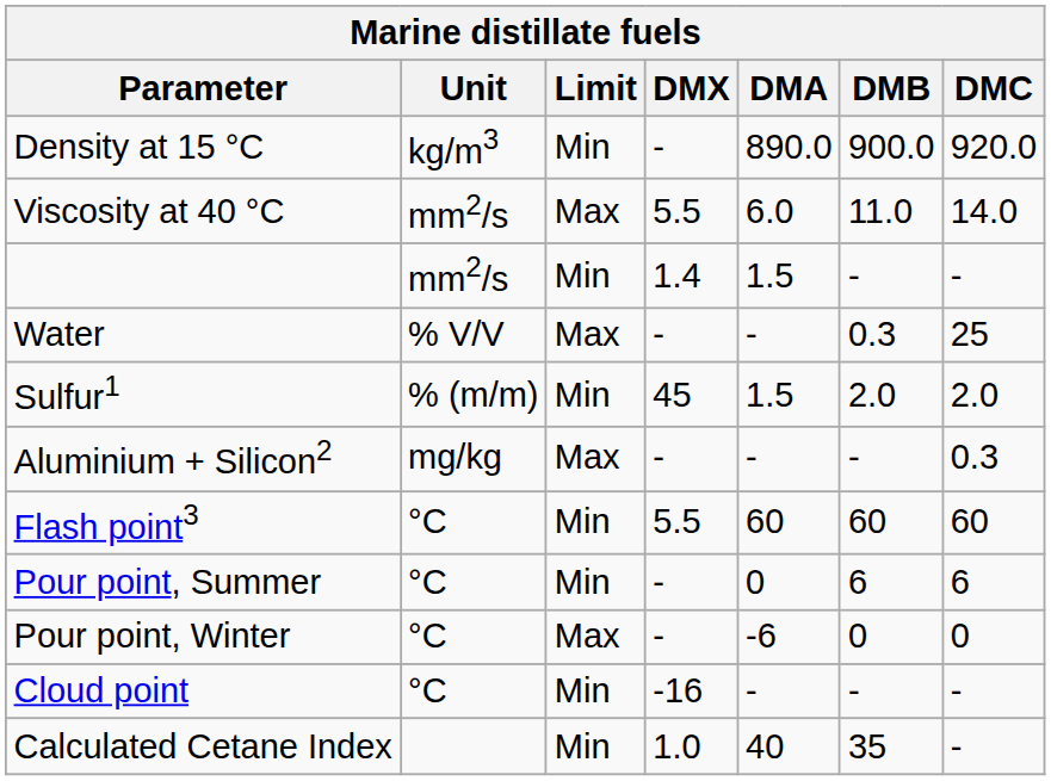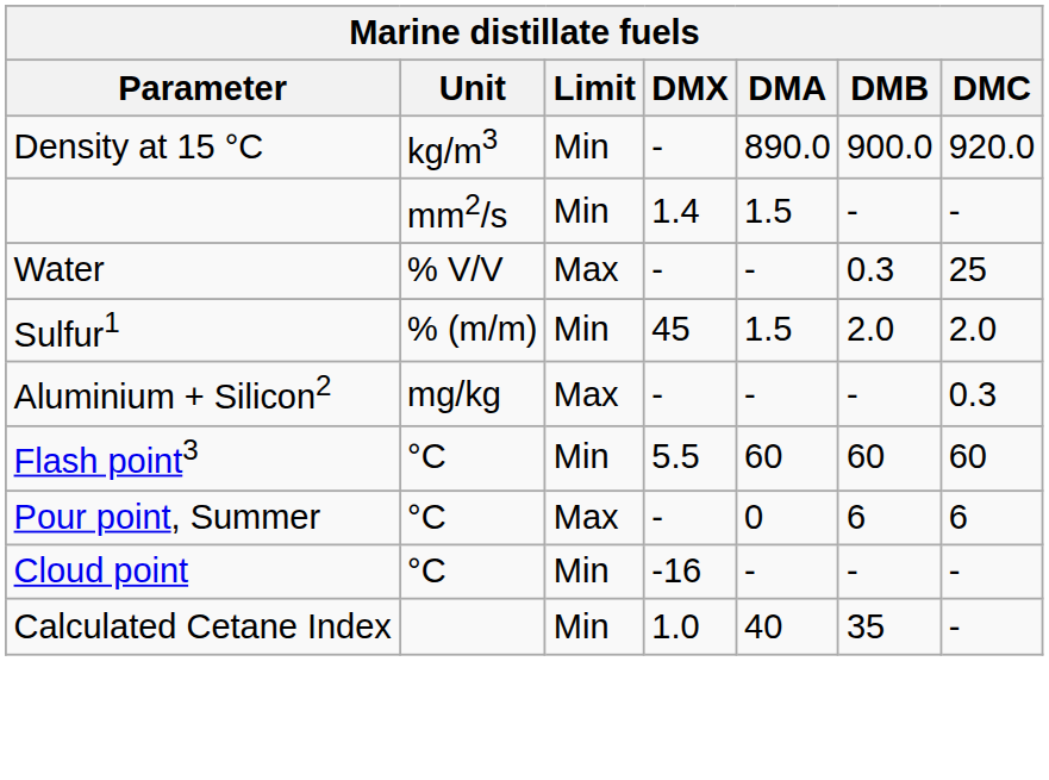- row: Viscosity at 40 °C | mm2/s | Max | 5.5 | 6.0 | 11.0 | 14.0
Pour point, Summer | Limit: Min -> Max
- row: Pour point, Winter | °C | Max | - | -6 | 0 | 0
